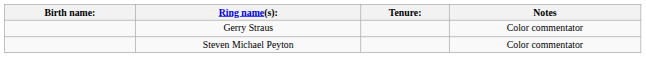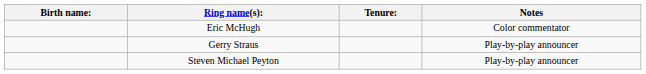+ row: Eric McHugh | Color commentator
Gerry Straus | Notes: Color commentator -> Play-by-play announcer
Steven Michael Peyton | Notes: Color commentator -> Play-by-play announcer
